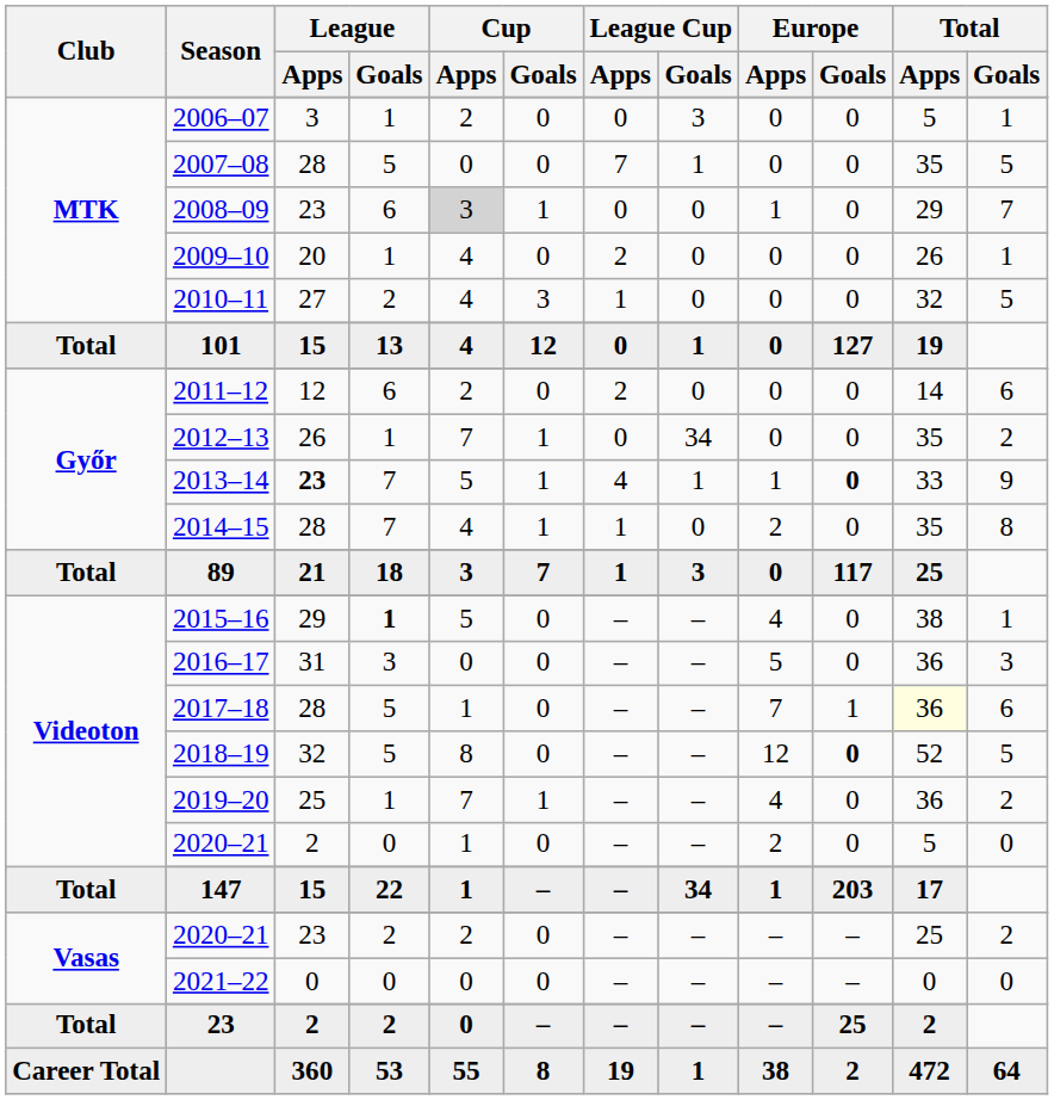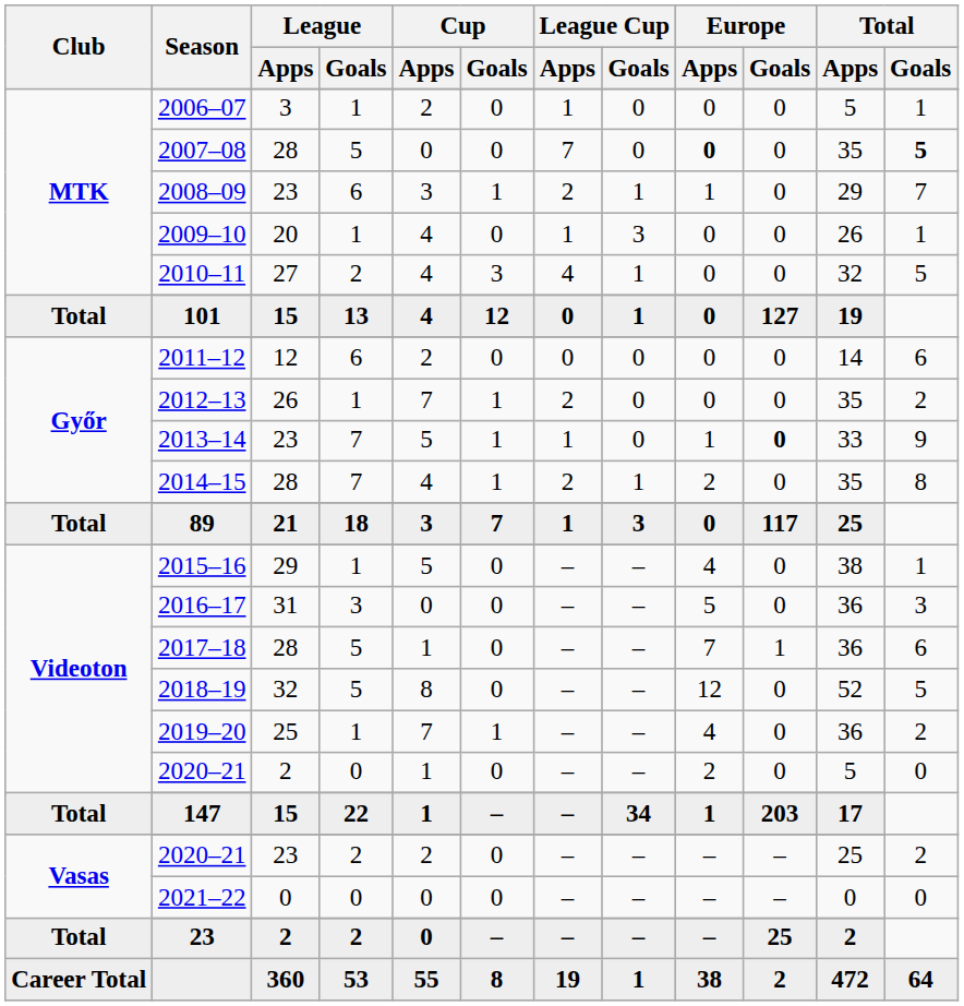2006–07 | League Cup / Apps: 0 -> 1
2006–07 | League Cup / Goals: 3 -> 0
2007–08 | League Cup / Goals: 1 -> 0
2007–08 | Europe / Apps: normal -> bold
2007–08 | Total / Goals: normal -> bold
2008–09 | Cup / Apps: lightgrey background -> no background
2008–09 | League Cup / Apps: 0 -> 2
2008–09 | League Cup / Goals: 0 -> 1
2009–10 | League Cup / Apps: 2 -> 1
2009–10 | League Cup / Goals: 0 -> 3
2010–11 | League Cup / Apps: 1 -> 4
2010–11 | League Cup / Goals: 0 -> 1
2011–12 | League Cup / Apps: 2 -> 0
2012–13 | League Cup / Apps: 0 -> 2
2012–13 | League Cup / Goals: 34 -> 0
2013–14 | League / Apps: bold -> normal
2013–14 | League Cup / Apps: 4 -> 1
2013–14 | League Cup / Goals: 1 -> 0
2014–15 | League Cup / Apps: 1 -> 2
2014–15 | League Cup / Goals: 0 -> 1
2015–16 | League / Goals: bold -> normal
2017–18 | Total / Apps: lightyellow background -> no background
2018–19 | Europe / Goals: bold -> normal
